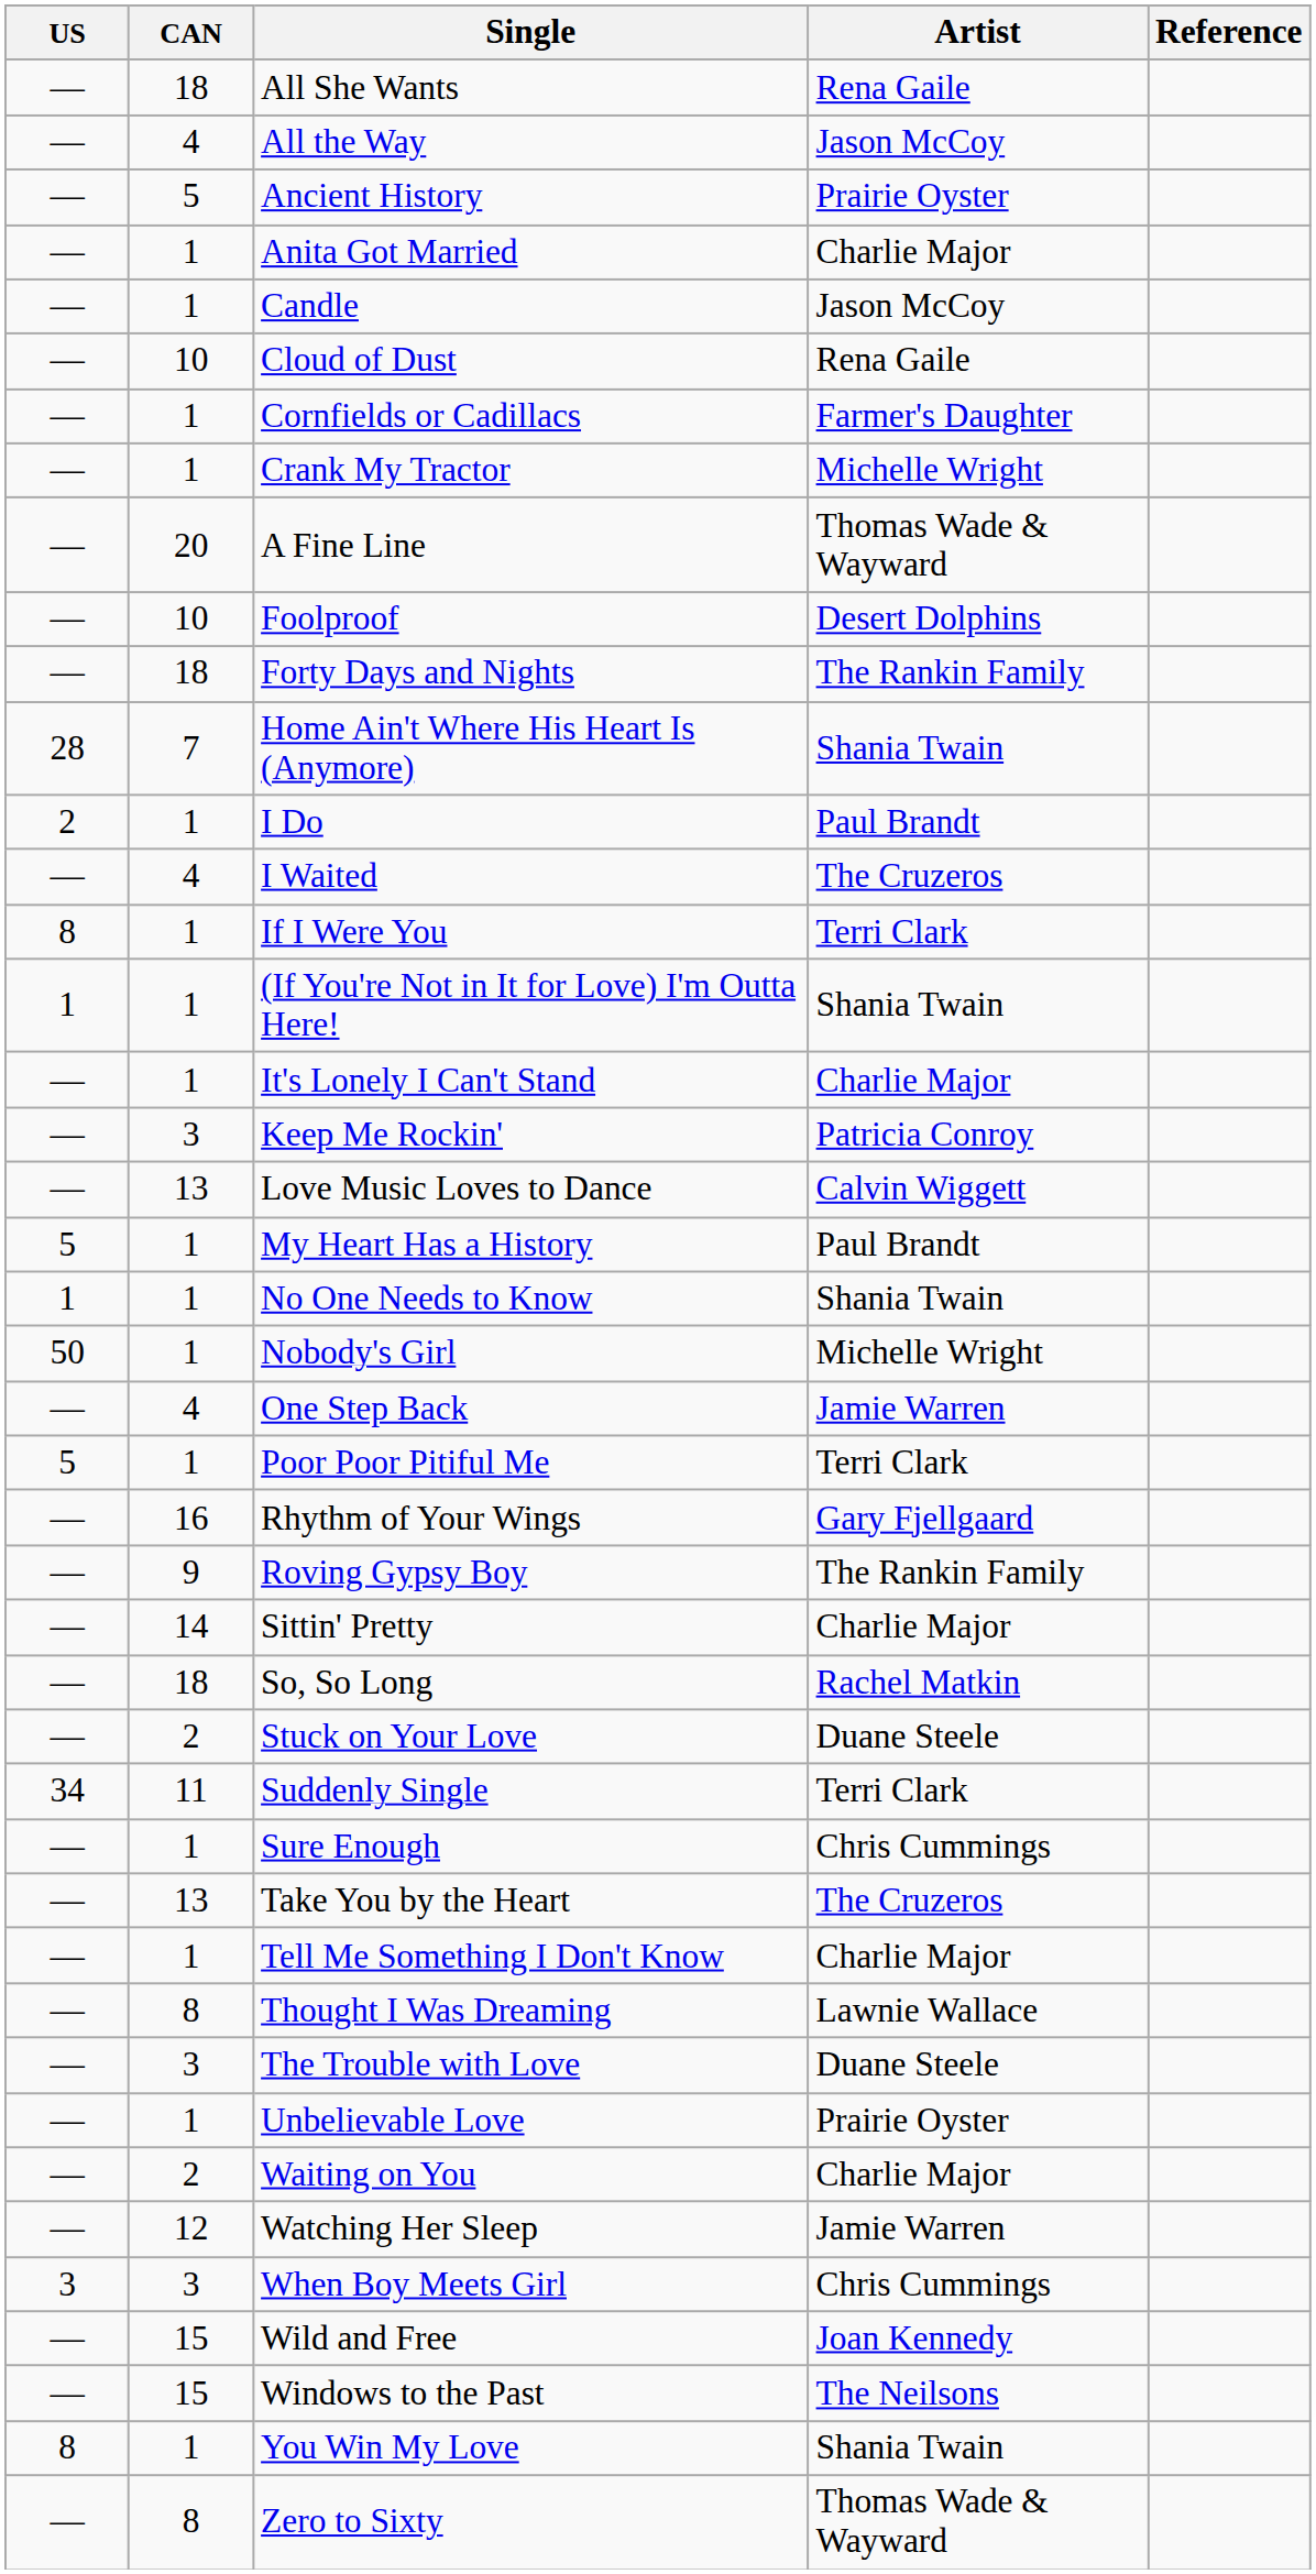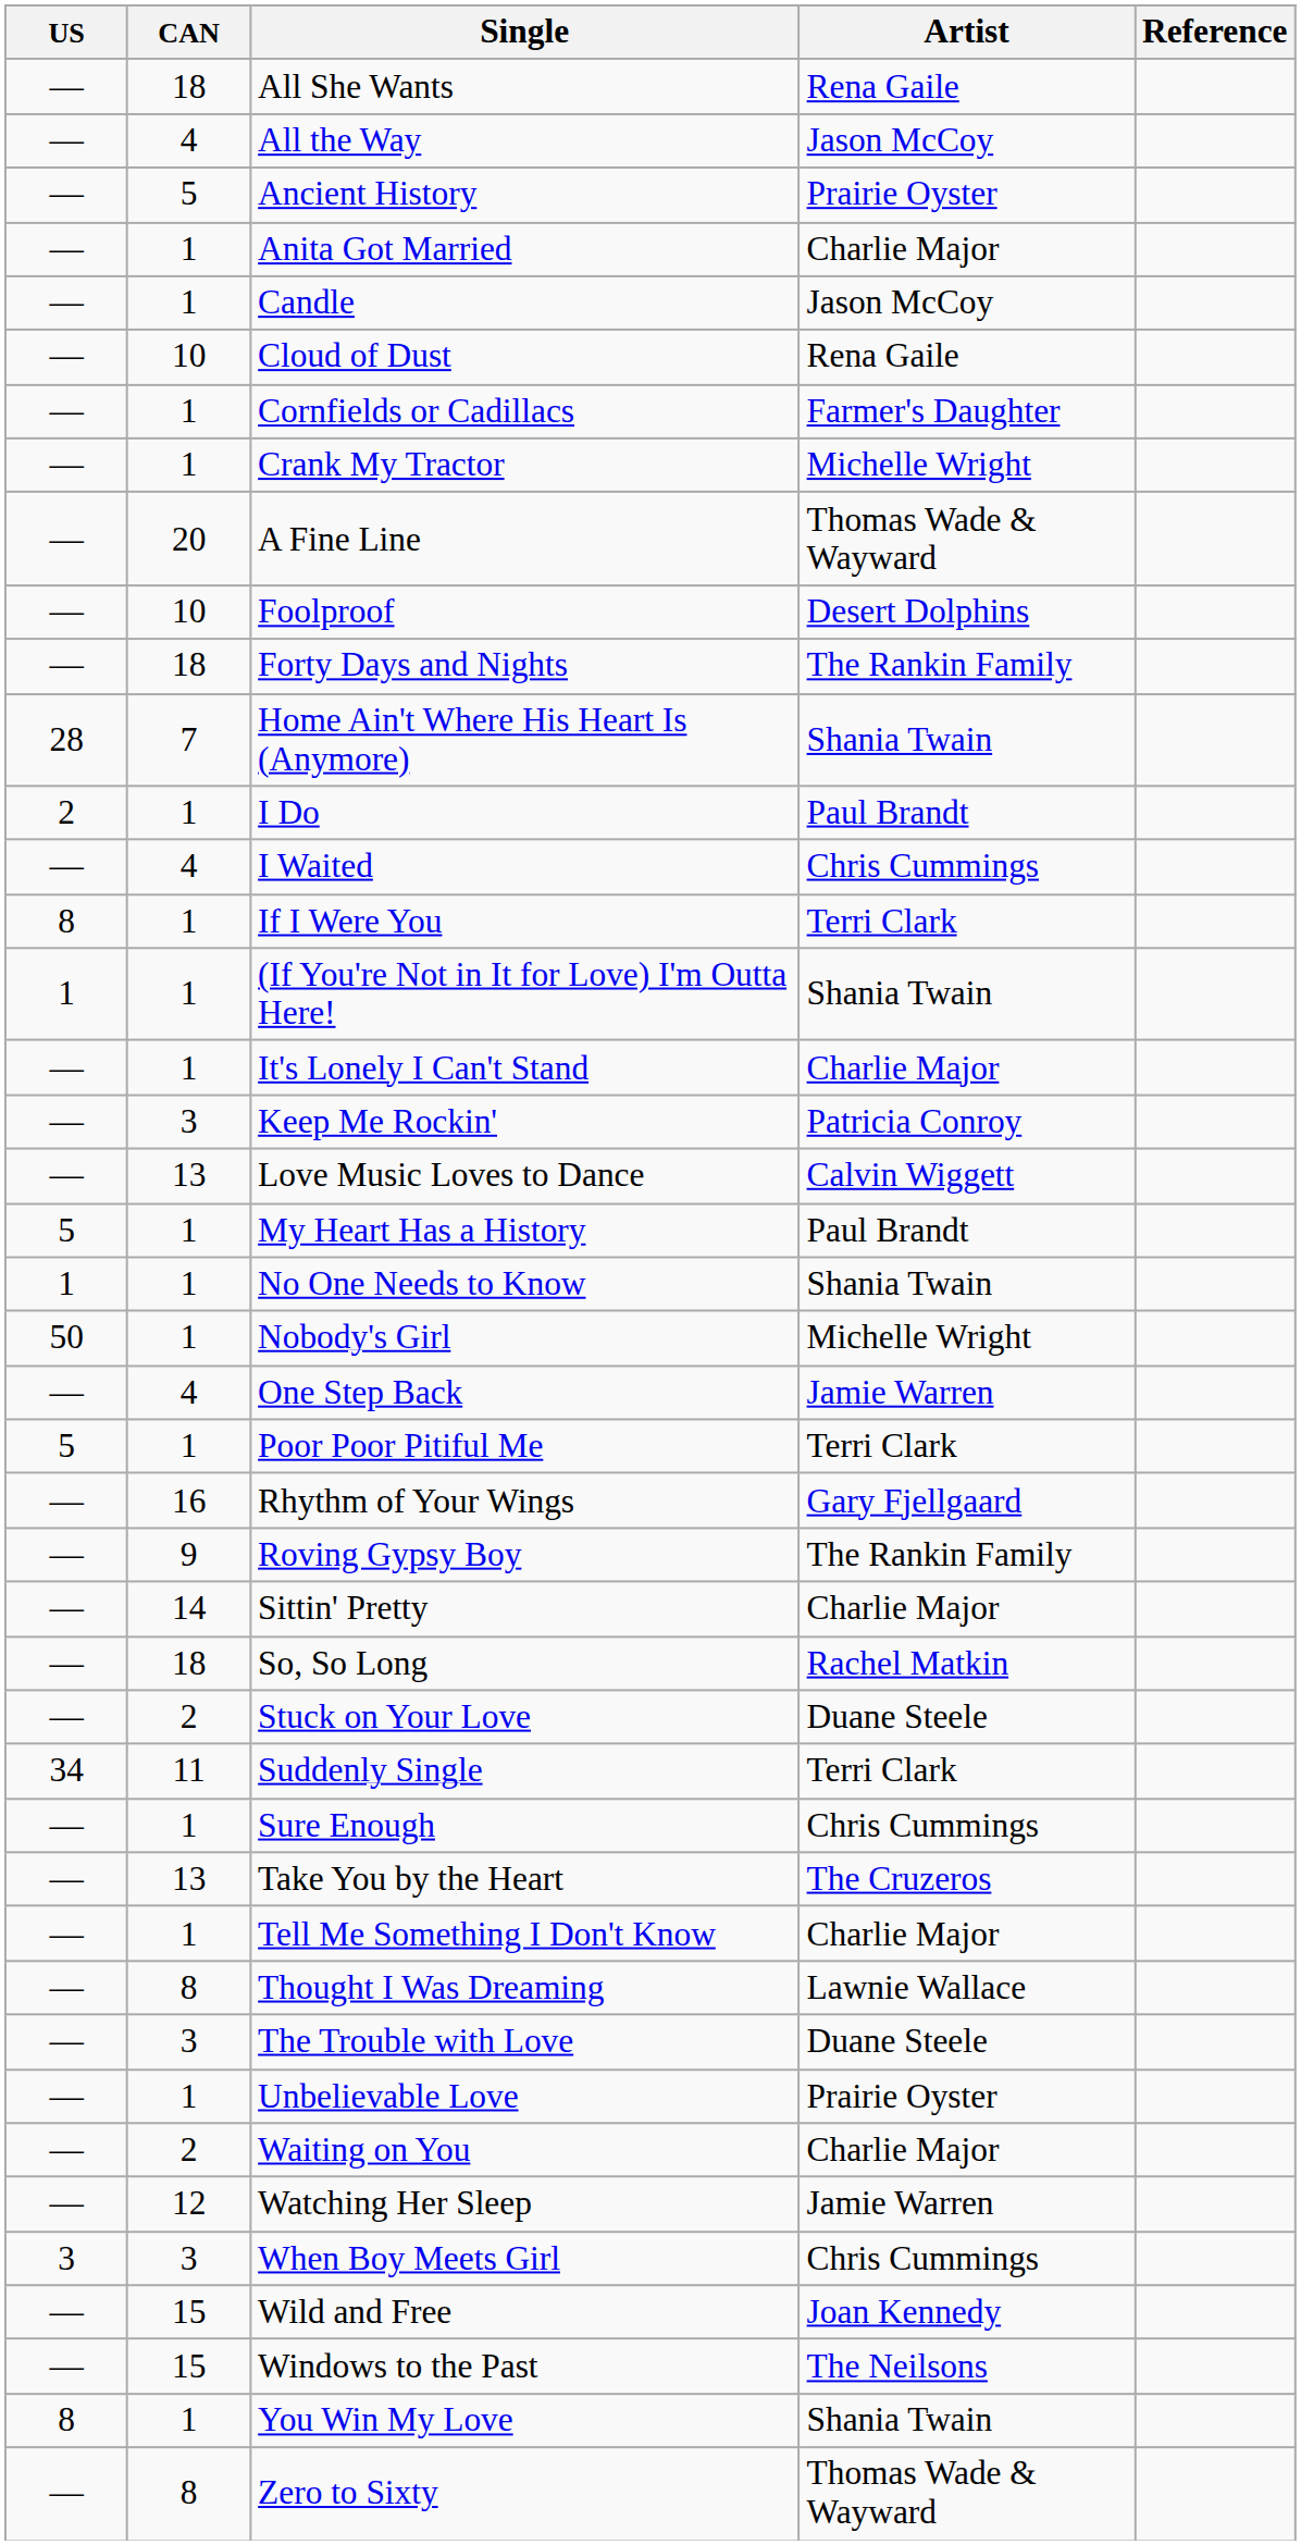I Waited | Artist: The Cruzeros -> Chris Cummings
